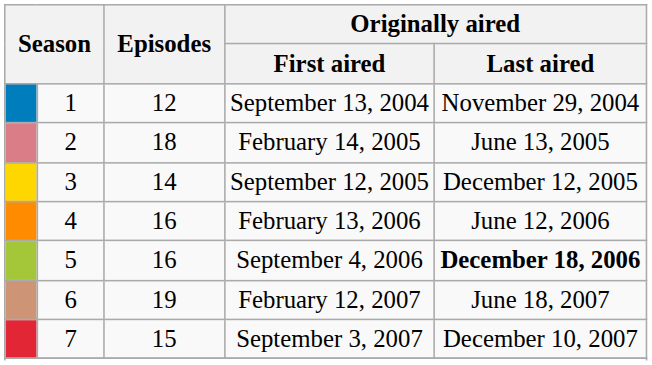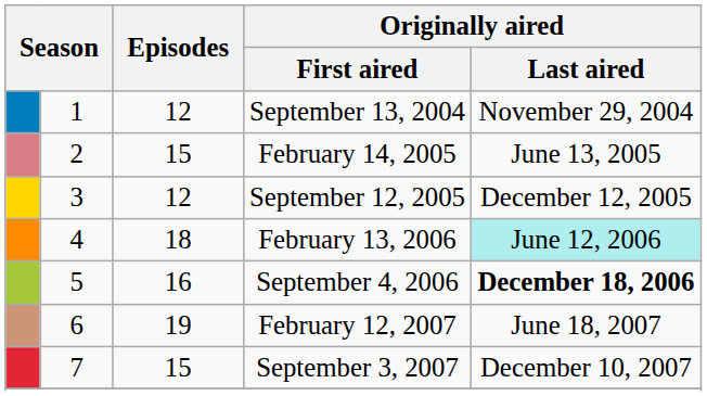February 14, 2005 | Episodes: 18 -> 15
September 12, 2005 | Episodes: 14 -> 12
February 13, 2006 | Episodes: 16 -> 18
February 13, 2006 | Originally aired / Last aired: no background -> paleturquoise background
